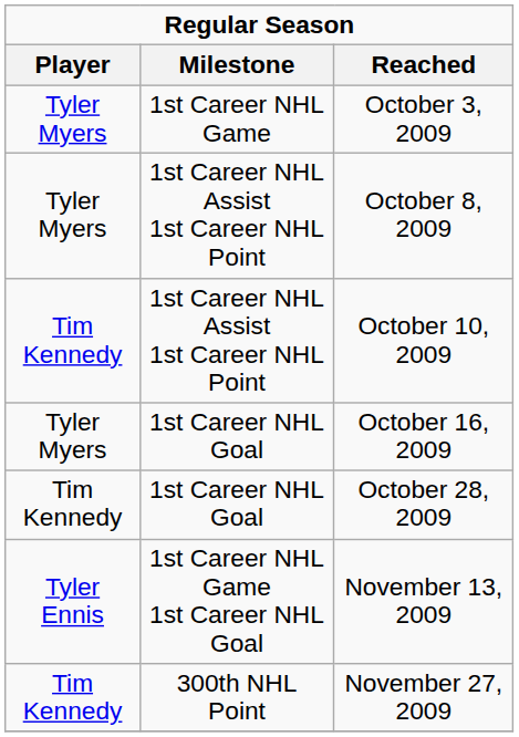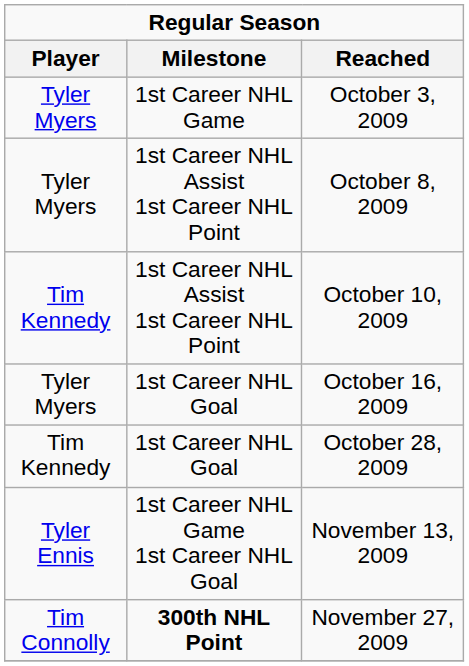November 27, 2009 | Player: Tim Kennedy -> Tim Connolly
November 27, 2009 | Milestone: normal -> bold
